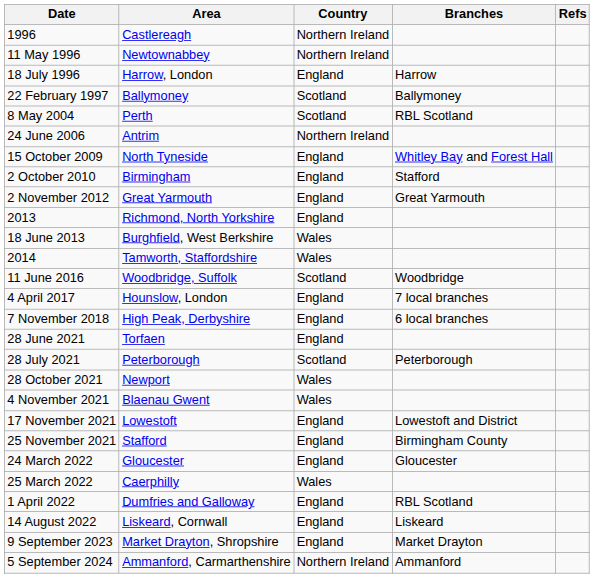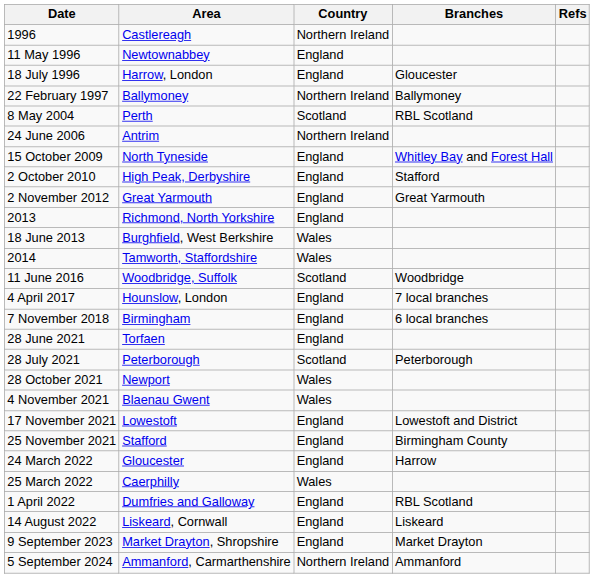11 May 1996 | Country: Northern Ireland -> England
18 July 1996 | Branches: Harrow -> Gloucester
22 February 1997 | Country: Scotland -> Northern Ireland
2 October 2010 | Area: Birmingham -> High Peak, Derbyshire
7 November 2018 | Area: High Peak, Derbyshire -> Birmingham
24 March 2022 | Branches: Gloucester -> Harrow
